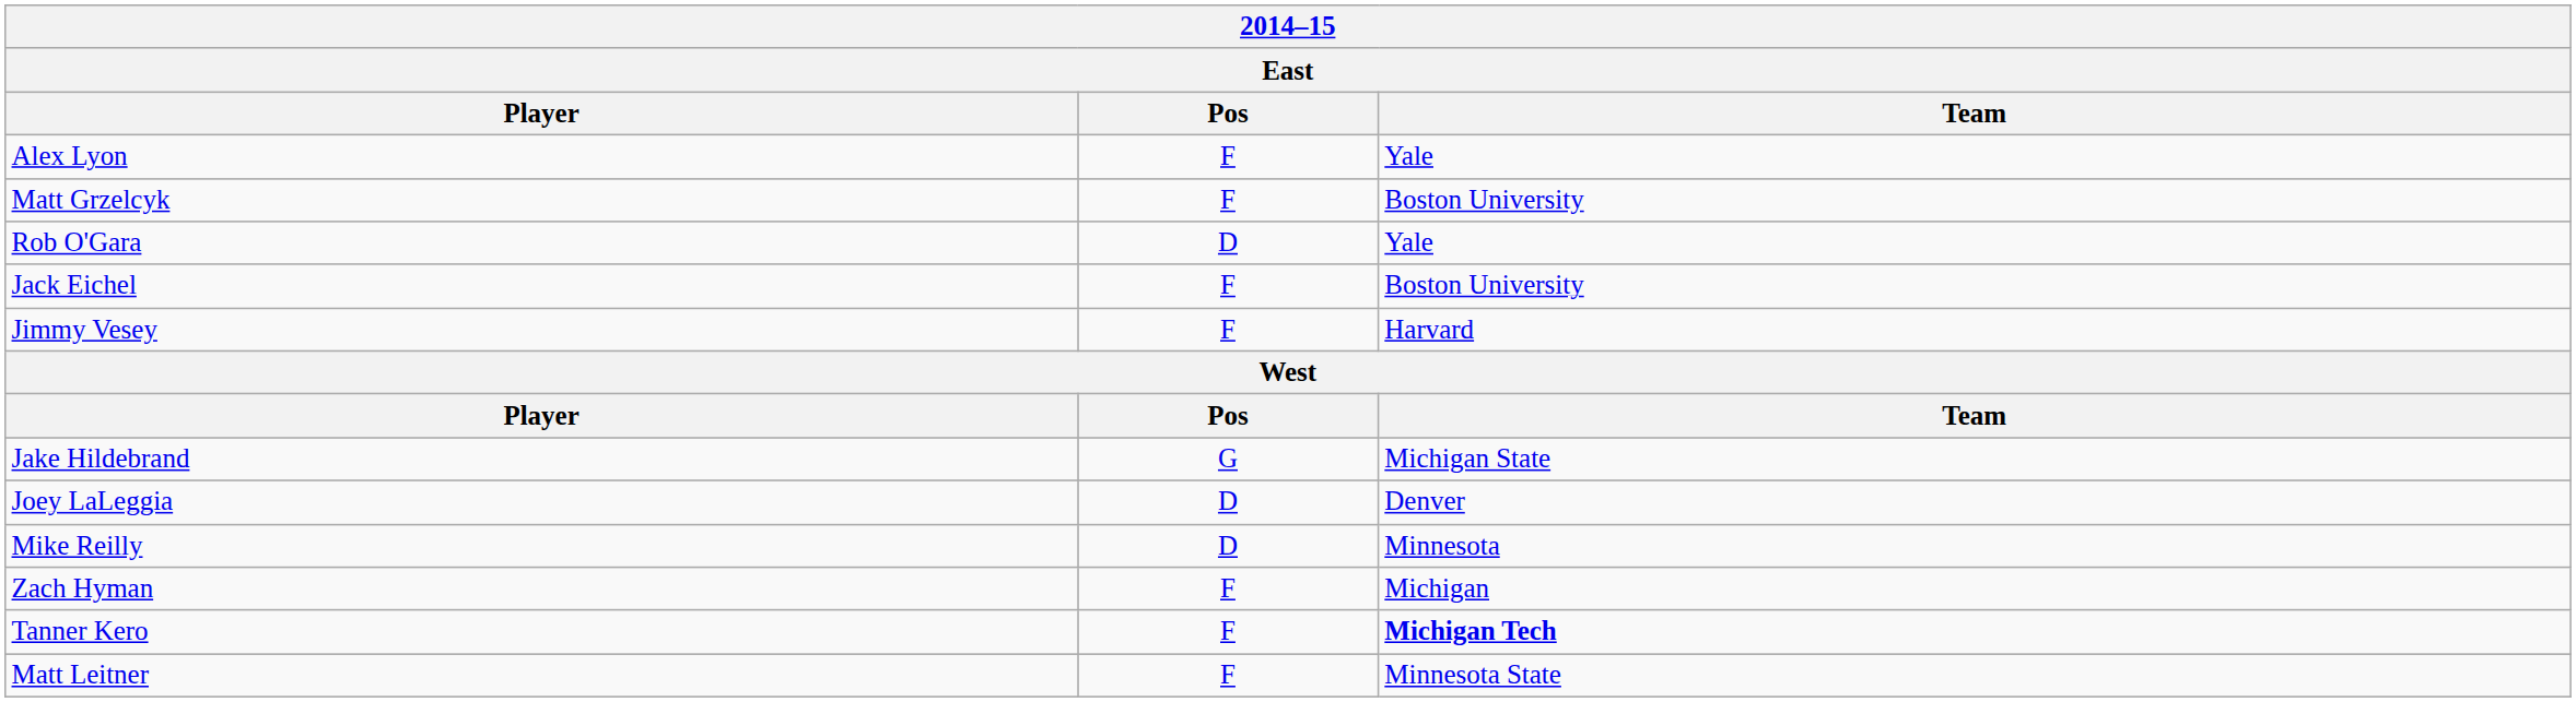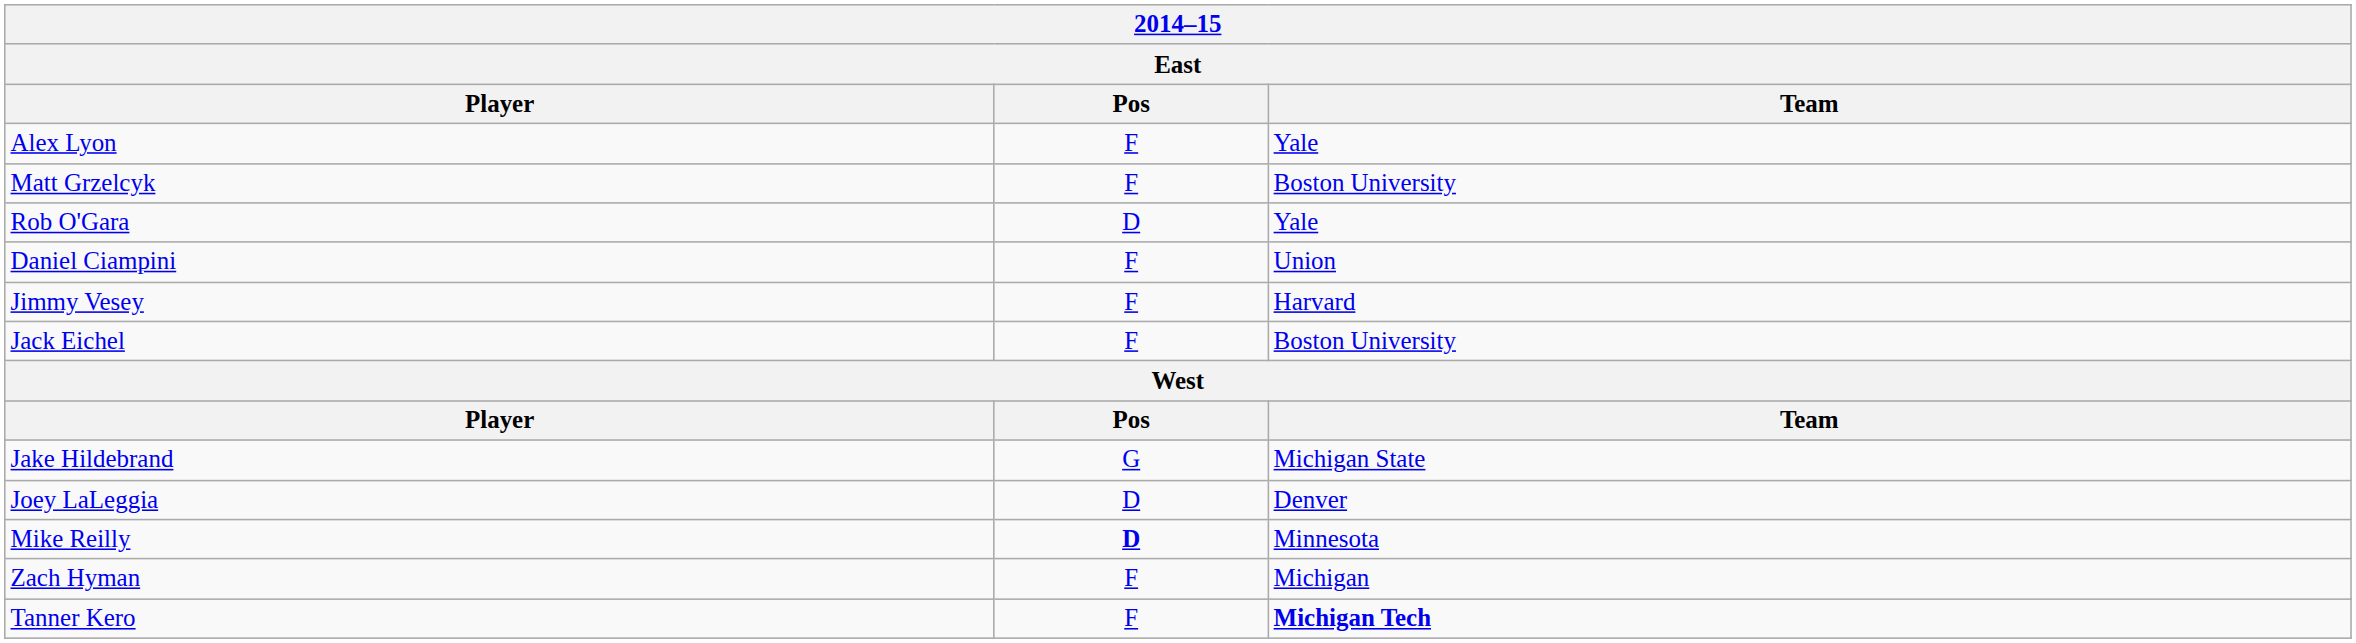+ row: Daniel Ciampini | F | Union
rows swapped: Jack Eichel <-> Jimmy Vesey
Mike Reilly | Pos: normal -> bold
- row: Matt Leitner | F | Minnesota State
